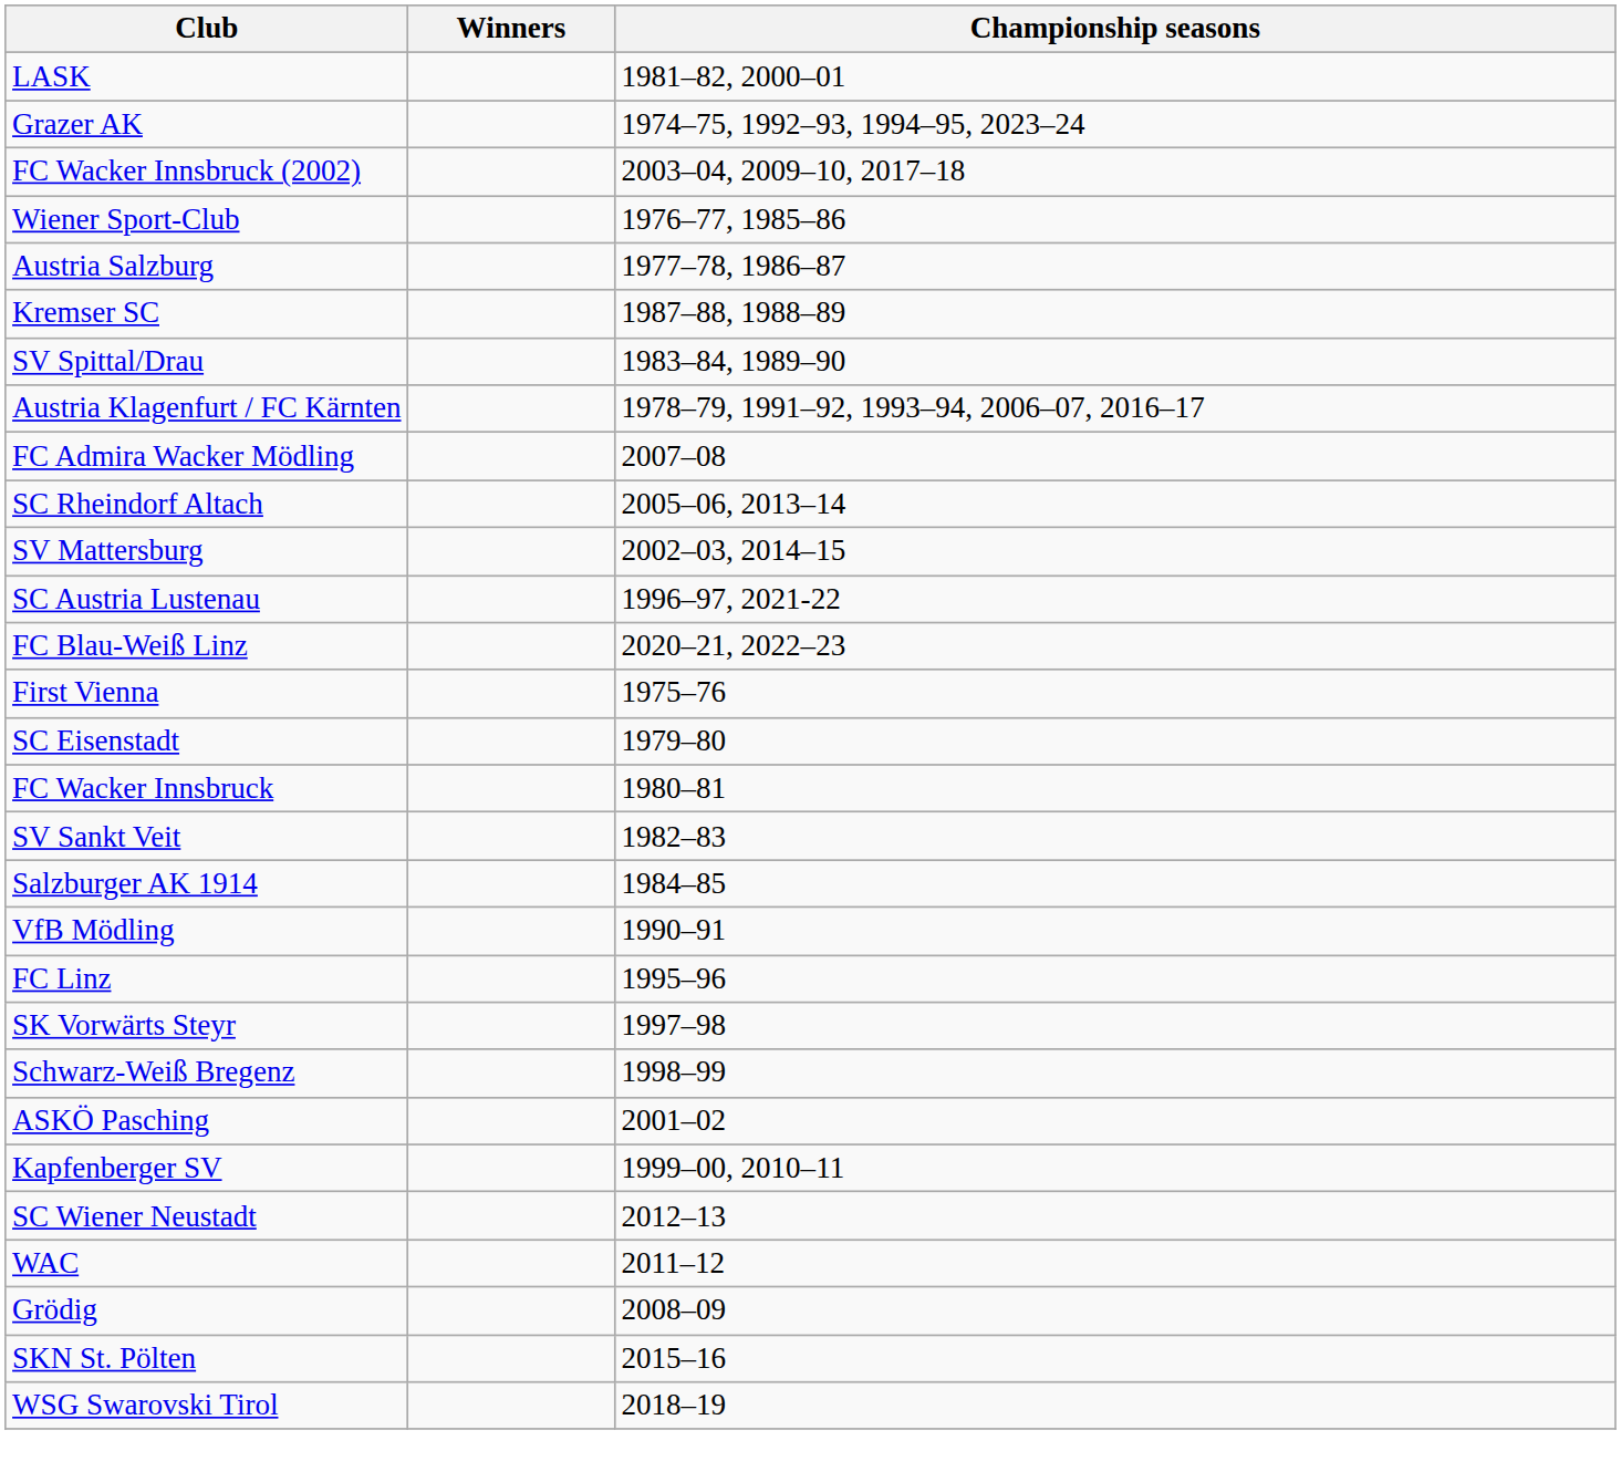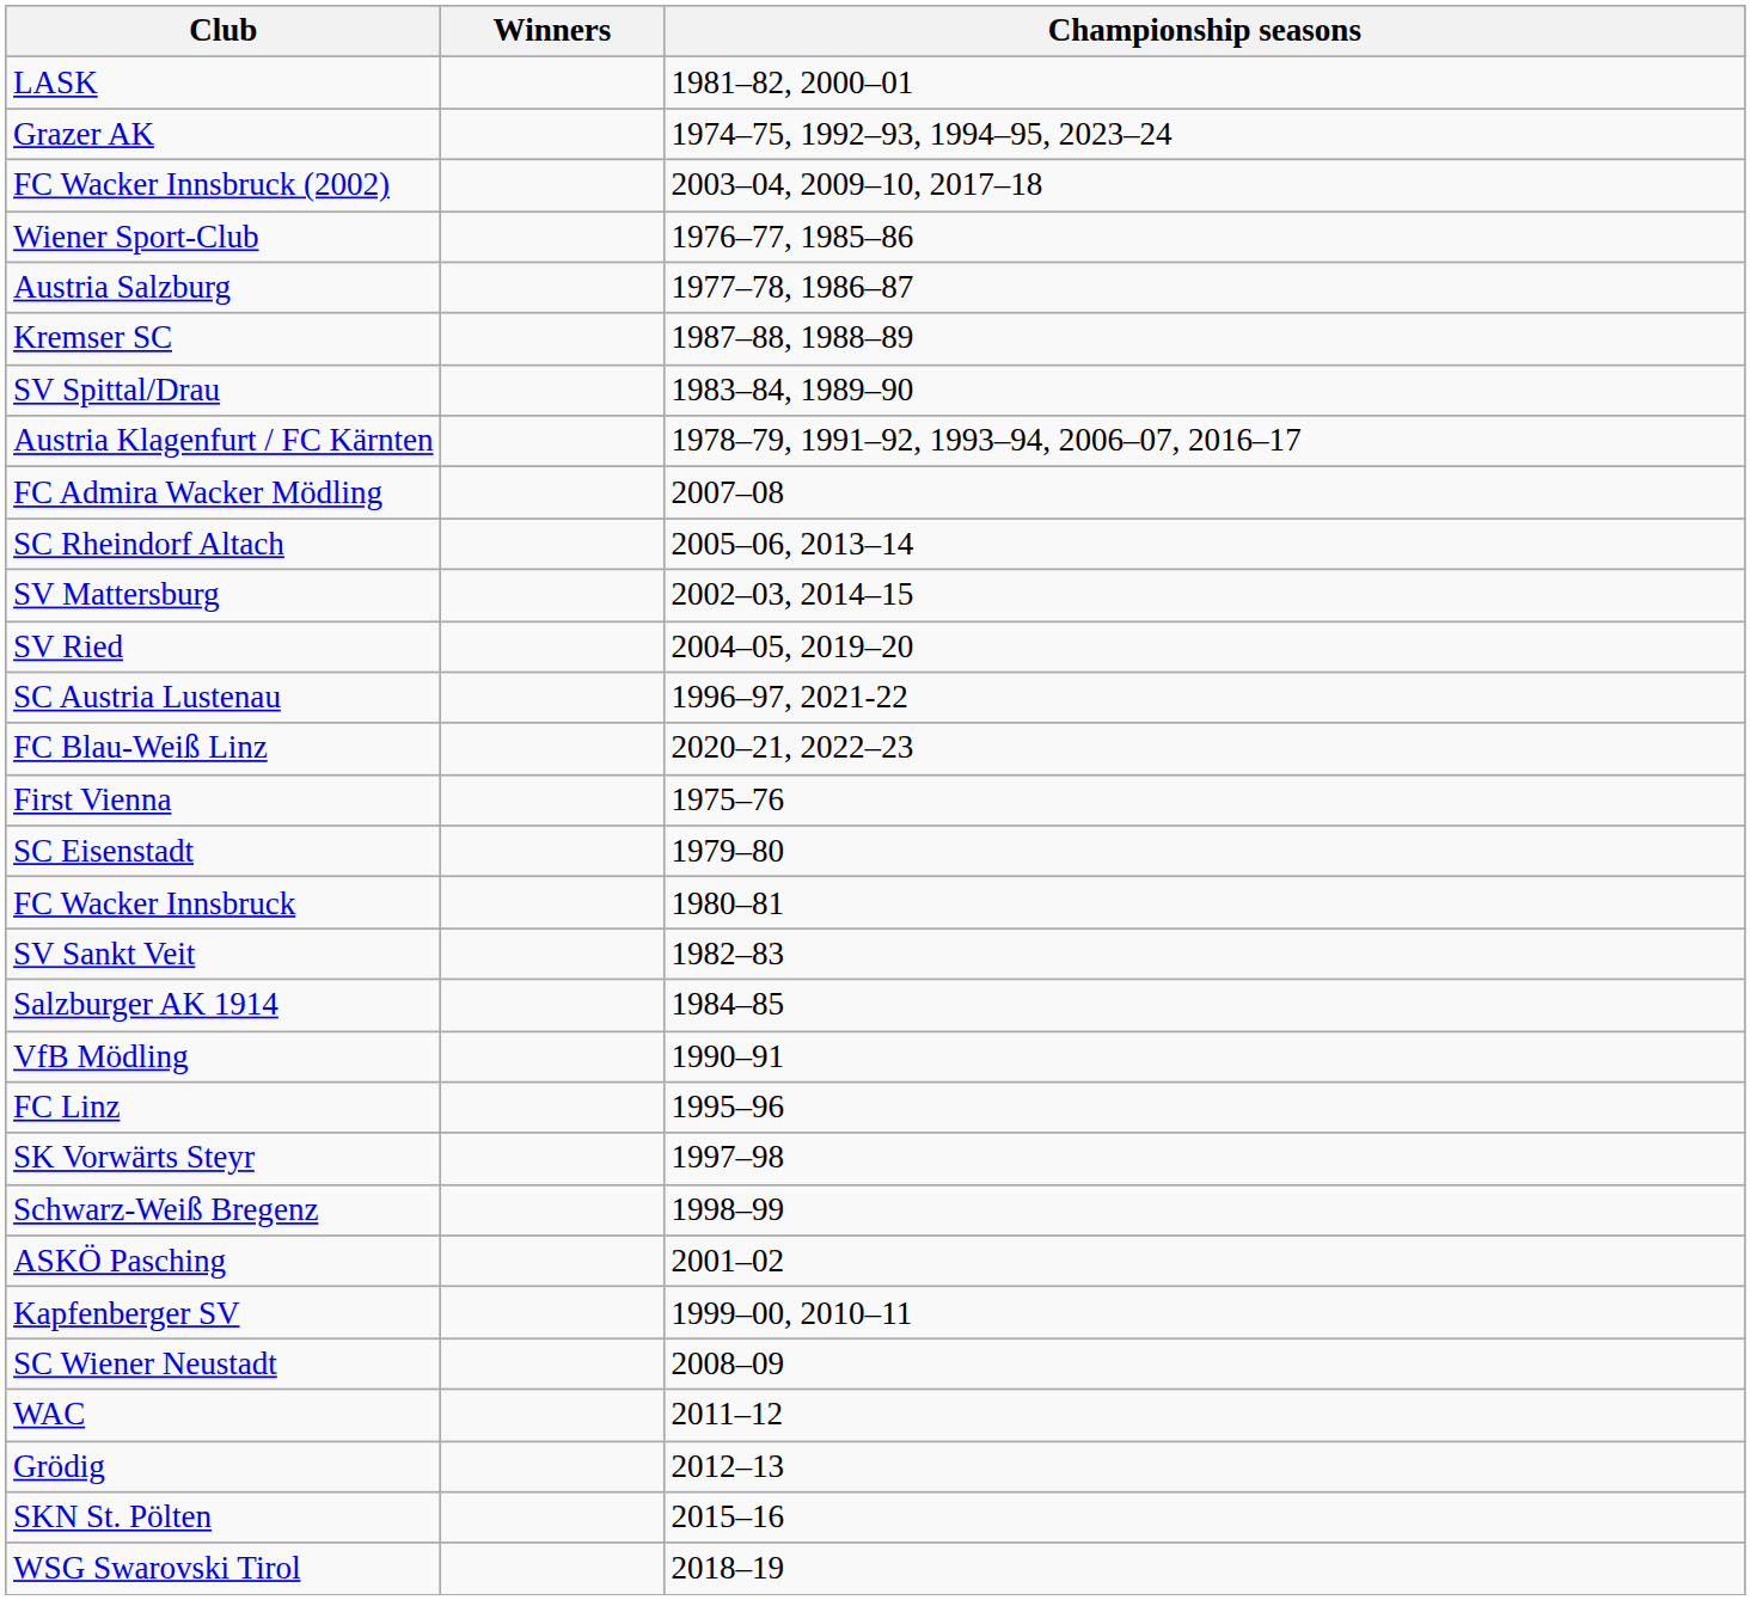+ row: SV Ried | 2004–05, 2019–20
SC Wiener Neustadt | Championship seasons: 2012–13 -> 2008–09
Grödig | Championship seasons: 2008–09 -> 2012–13
